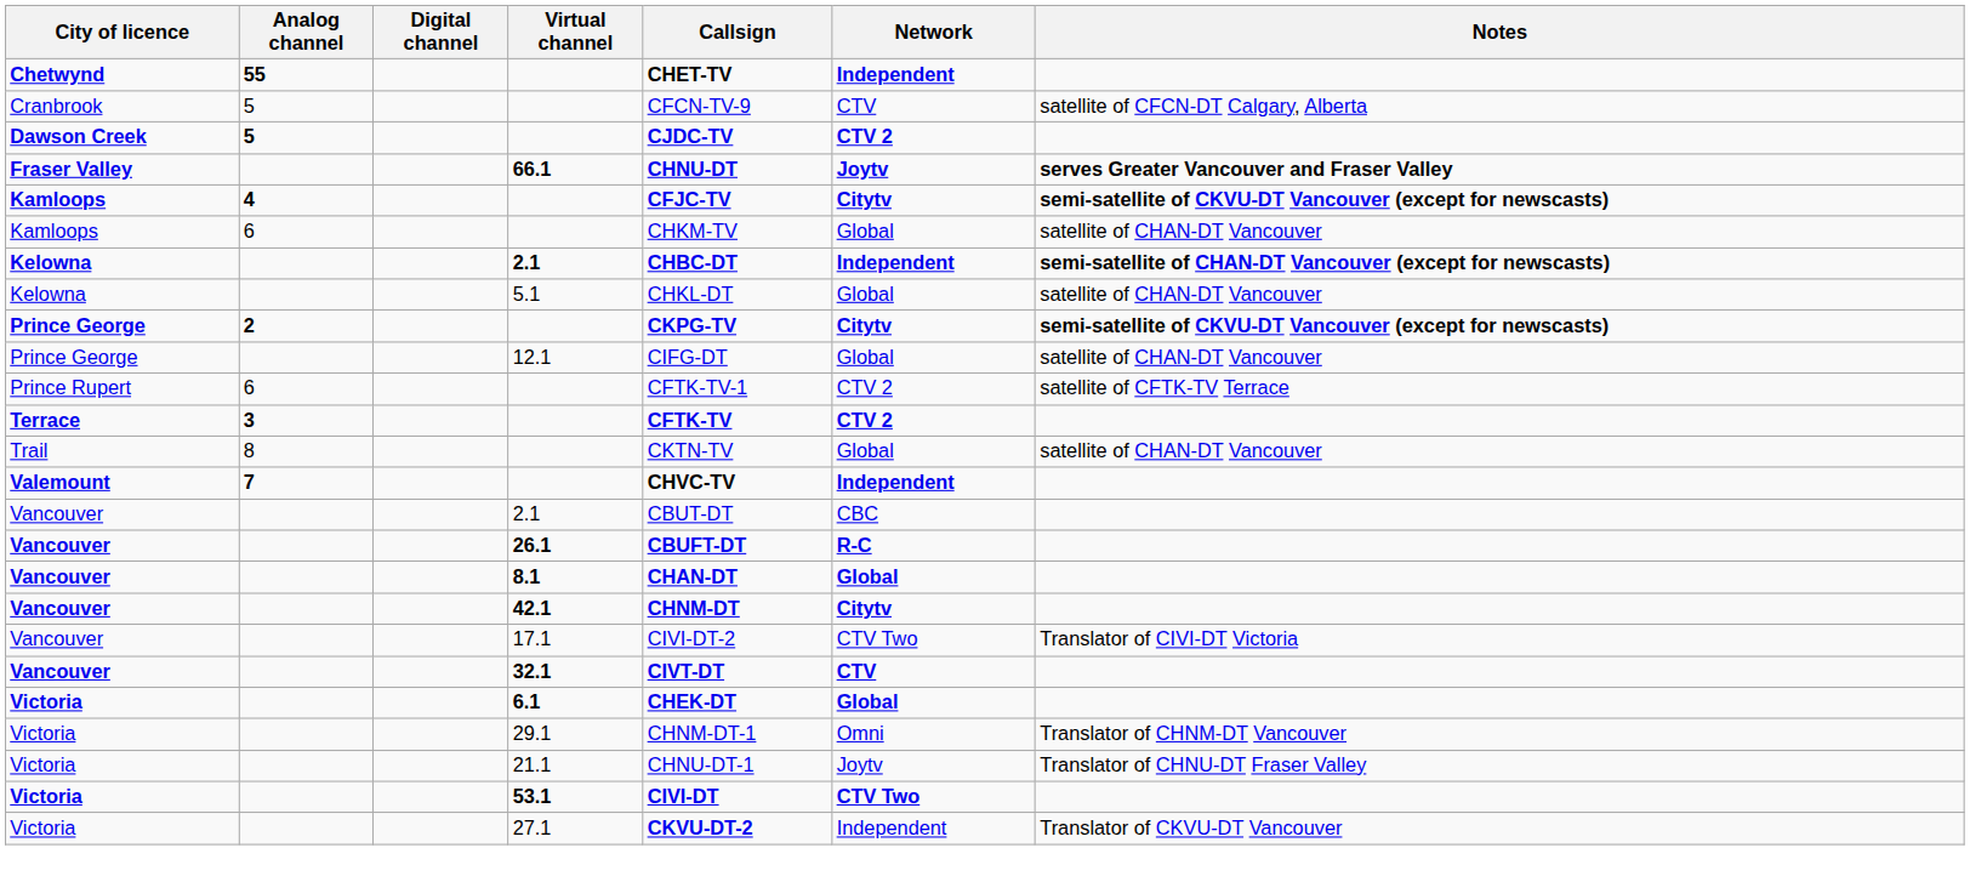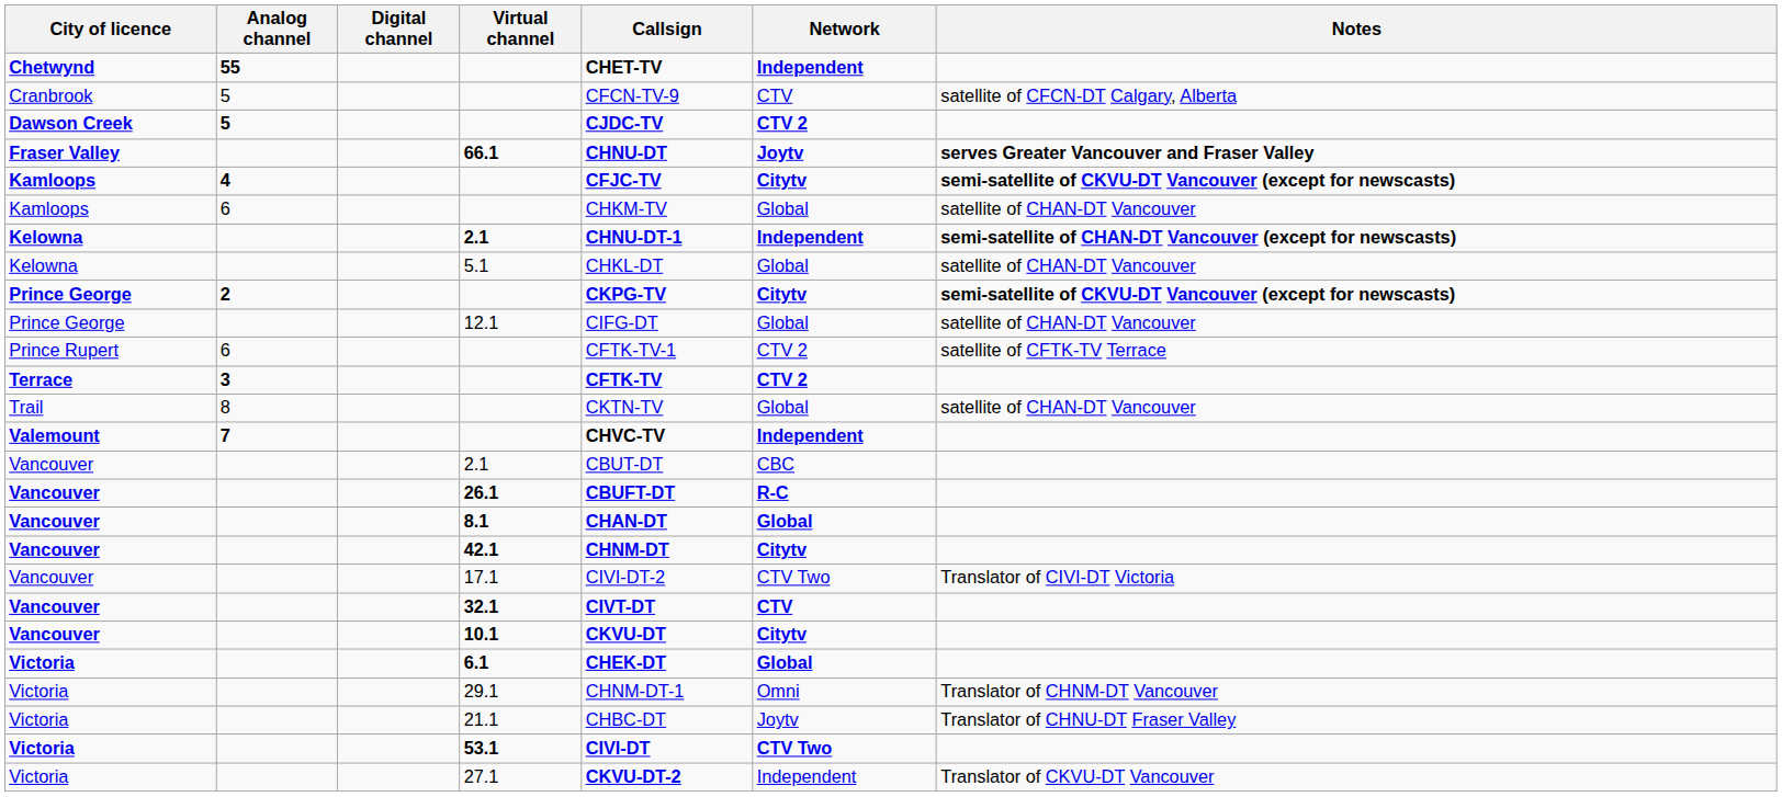Kelowna / 2.1 | Callsign: CHBC-DT -> CHNU-DT-1
+ row: Vancouver | 10.1 | CKVU-DT | Citytv
21.1 | Callsign: CHNU-DT-1 -> CHBC-DT
